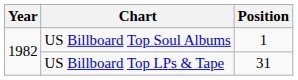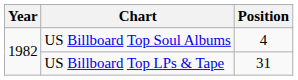US Billboard Top Soul Albums | Position: 1 -> 4
